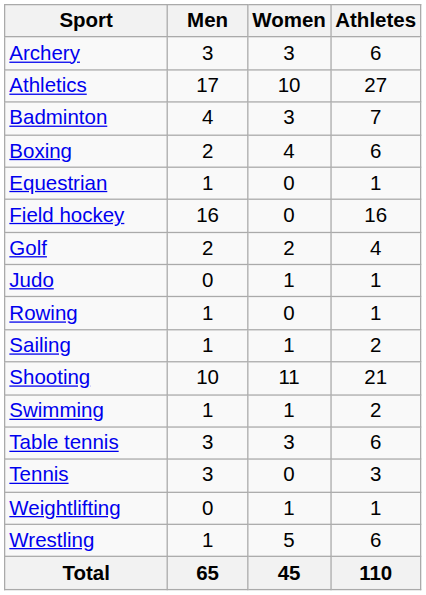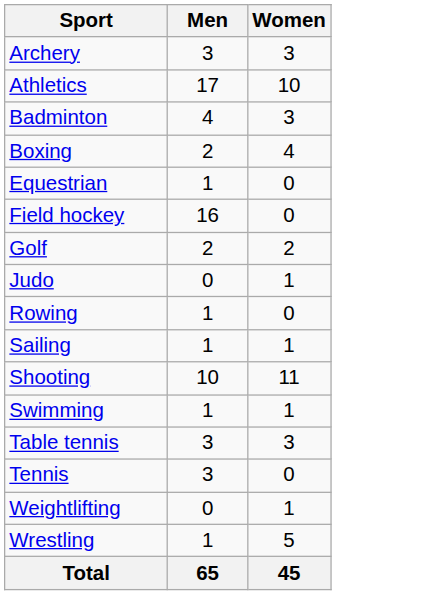- column: Athletes | 6 | 27 | 7 | 6 | 1 | 16 | 4 | 1 | 1 | 2 | 21 | 2 | 6 | 3 | 1 | 6 | 110
